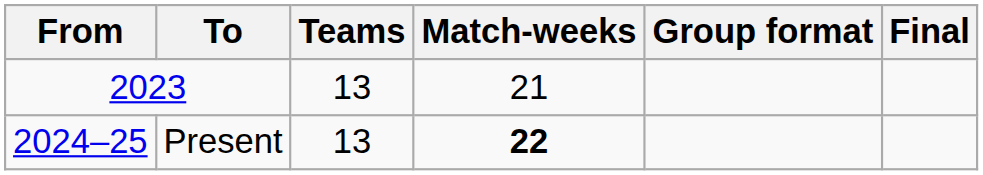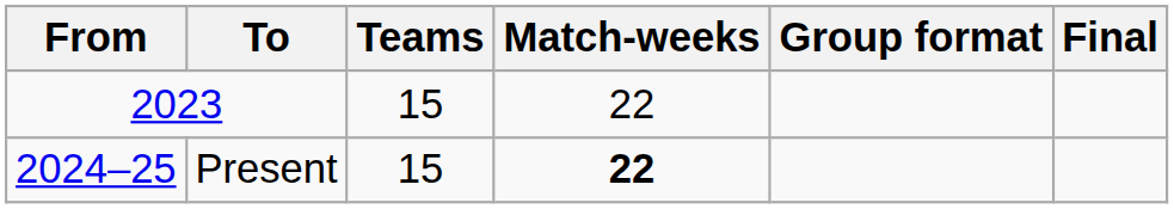2023 | Teams: 13 -> 15
2023 | Match-weeks: 21 -> 22
Present | Teams: 13 -> 15
